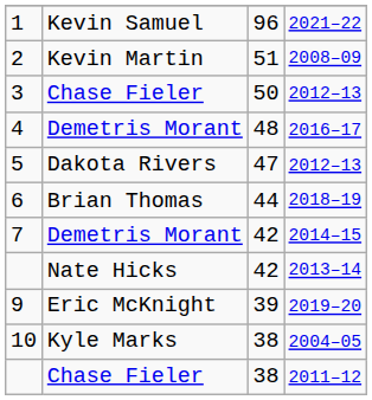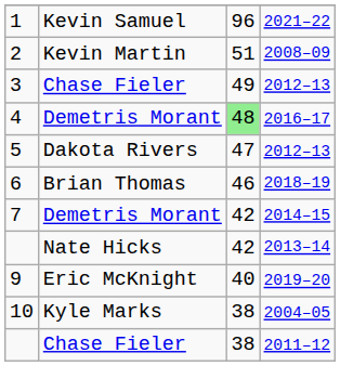3 | column 3: 50 -> 49
4 | column 3: no background -> lightgreen background
6 | column 3: 44 -> 46
9 | column 3: 39 -> 40
